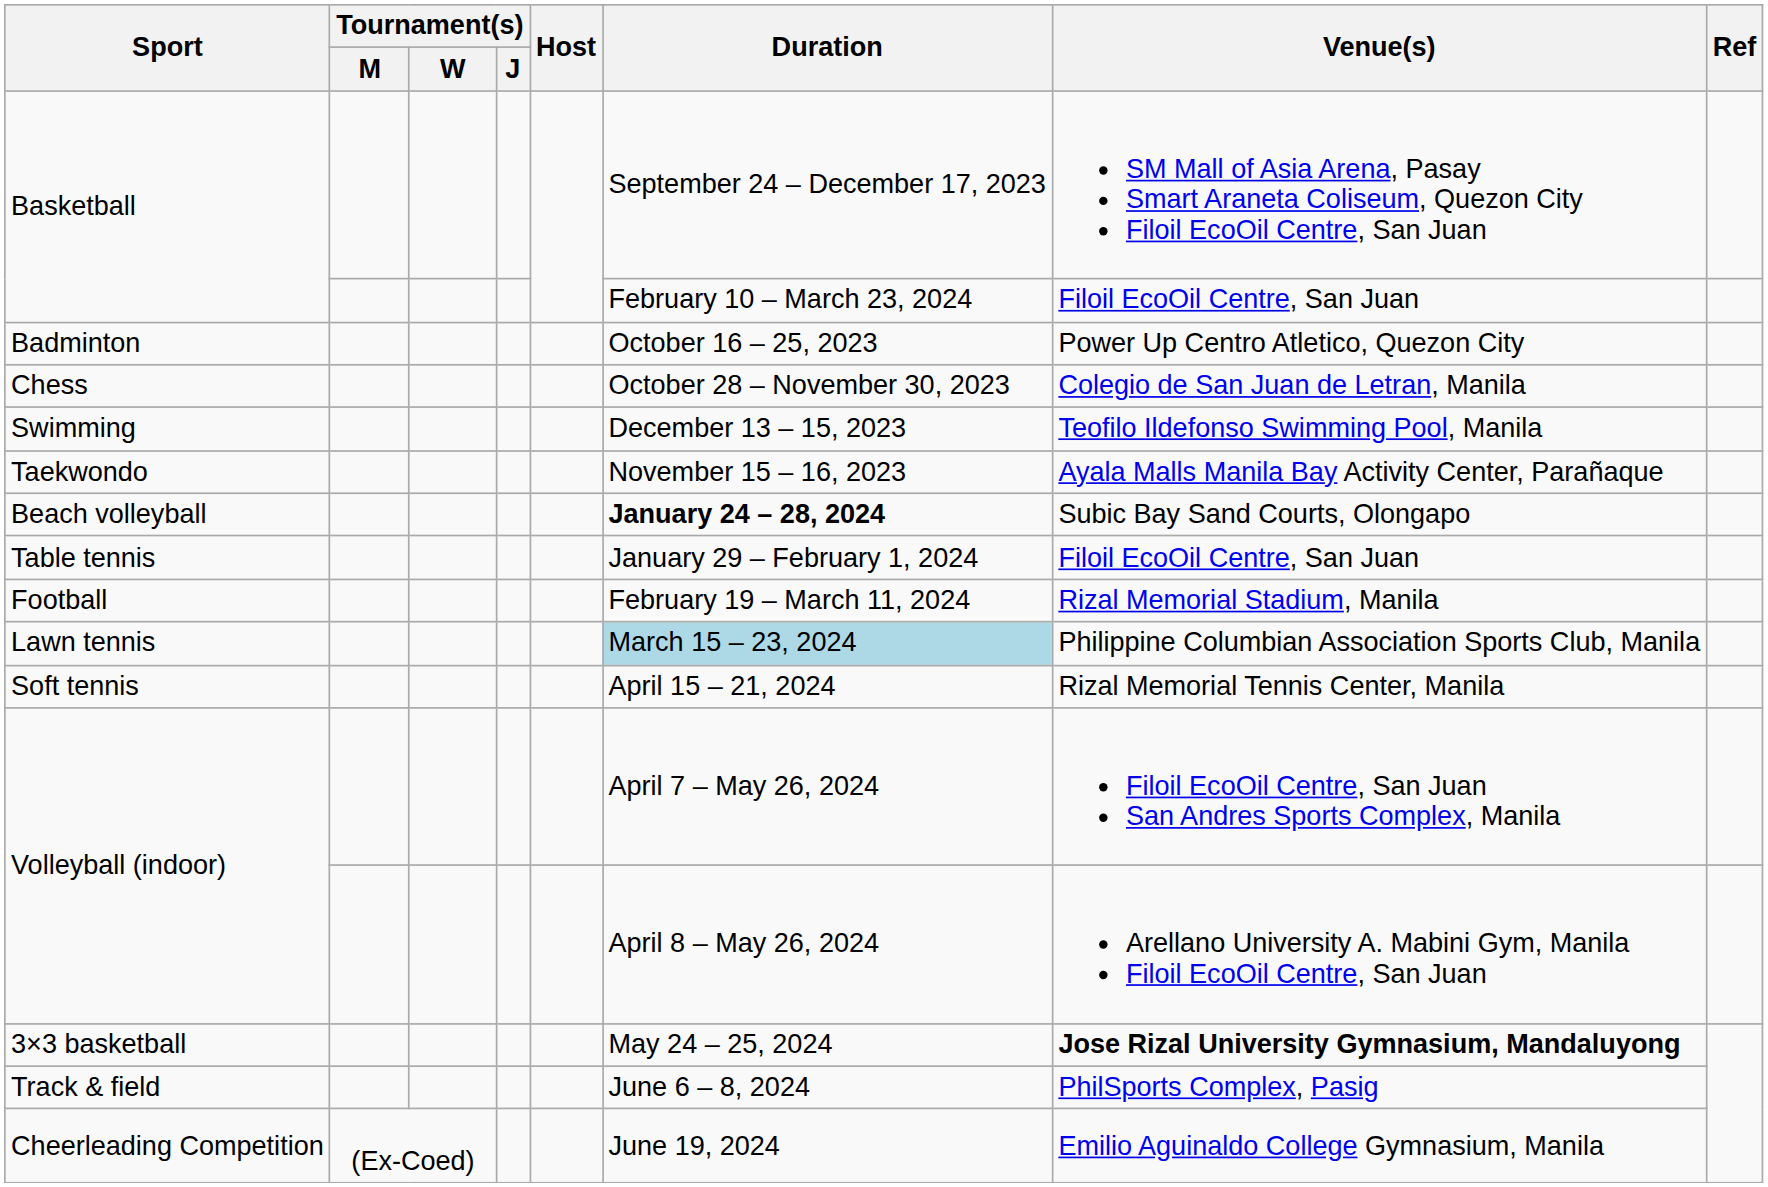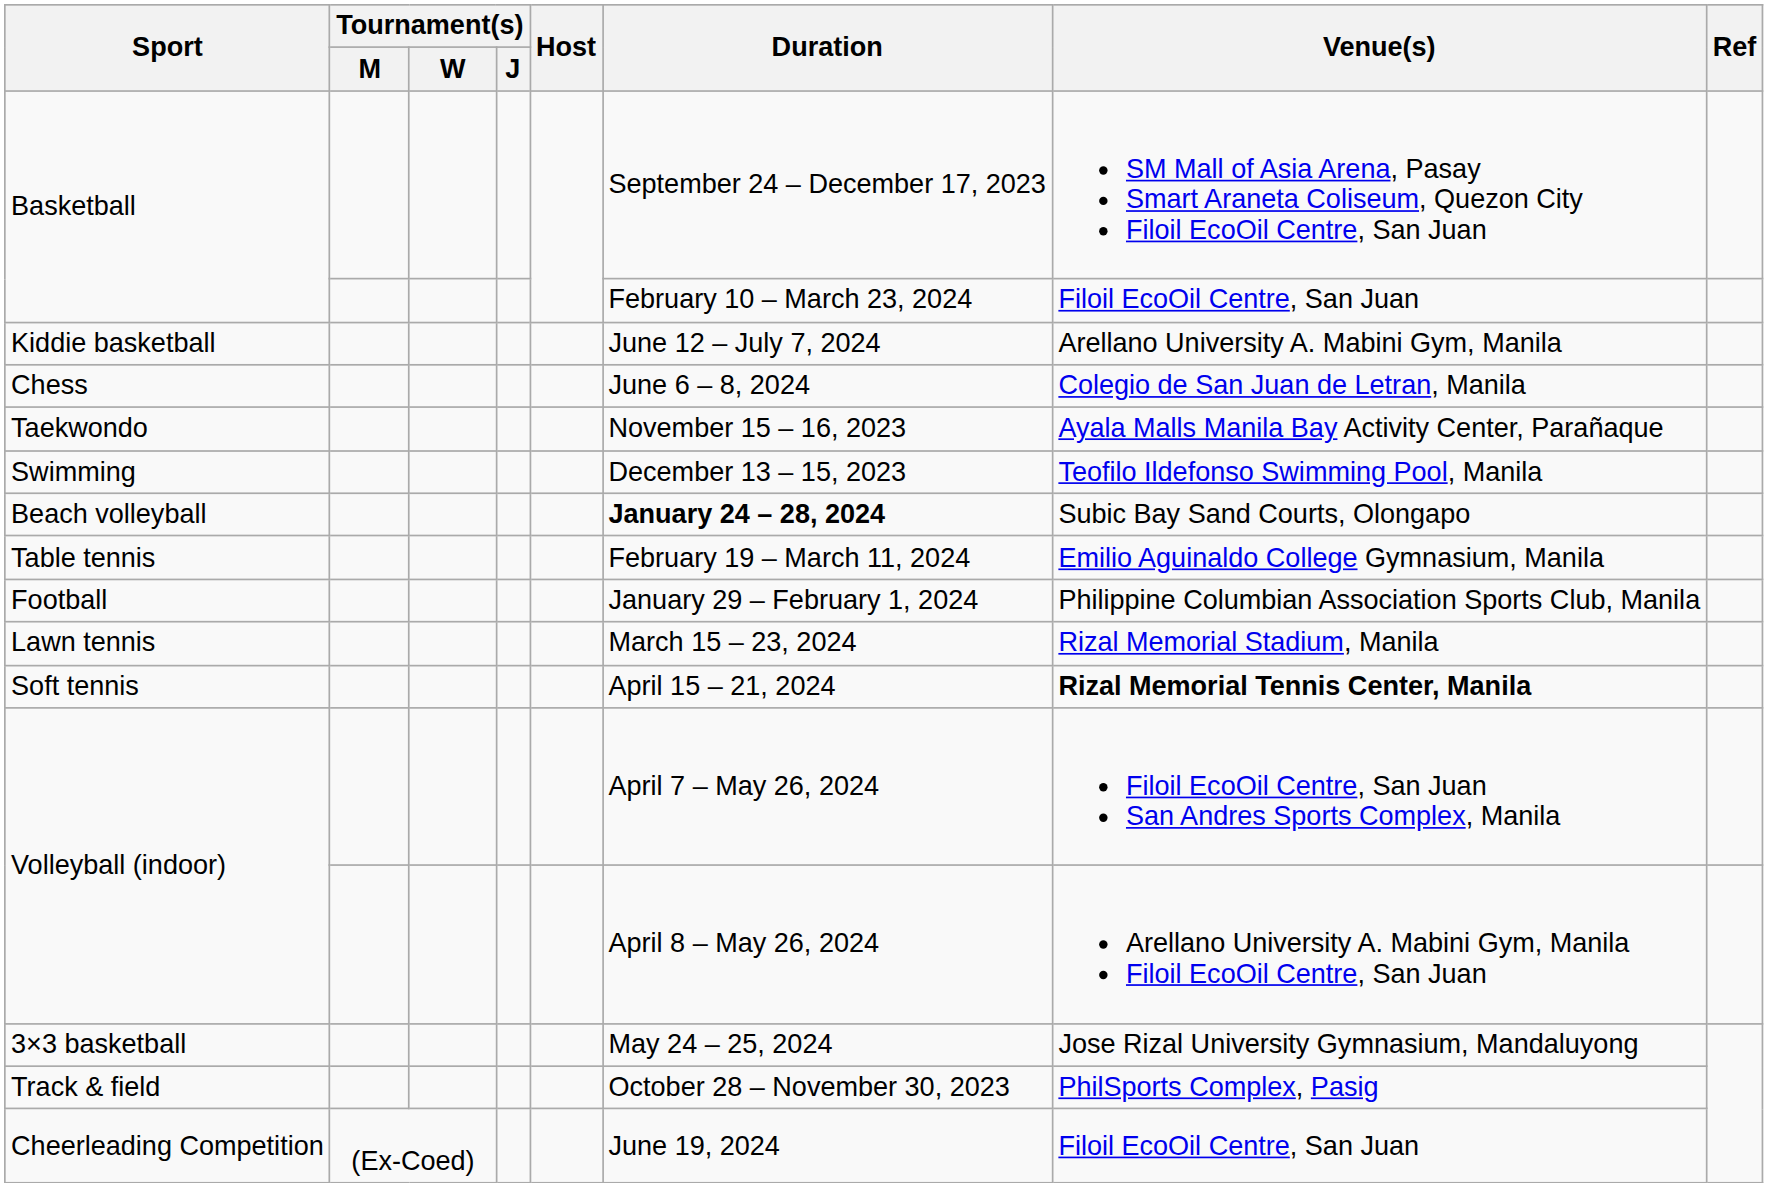+ row: Kiddie basketball | June 12 – July 7, 2024 | Arellano University A. Mabini Gym, Manila
- row: Badminton | October 16 – 25, 2023 | Power Up Centro Atletico, Quezon City
Chess | Duration: October 28 – November 30, 2023 -> June 6 – 8, 2024
rows swapped: Taekwondo <-> Swimming
Table tennis | Duration: January 29 – February 1, 2024 -> February 19 – March 11, 2024
Table tennis | Venue(s): Filoil EcoOil Centre, San Juan -> Emilio Aguinaldo College Gymnasium, Manila
Football | Duration: February 19 – March 11, 2024 -> January 29 – February 1, 2024
Football | Venue(s): Rizal Memorial Stadium, Manila -> Philippine Columbian Association Sports Club, Manila
Lawn tennis | Duration: lightblue background -> no background
Lawn tennis | Venue(s): Philippine Columbian Association Sports Club, Manila -> Rizal Memorial Stadium, Manila
Soft tennis | Venue(s): normal -> bold
3×3 basketball | Venue(s): bold -> normal
Track & field | Duration: June 6 – 8, 2024 -> October 28 – November 30, 2023
Cheerleading Competition | Venue(s): Emilio Aguinaldo College Gymnasium, Manila -> Filoil EcoOil Centre, San Juan
